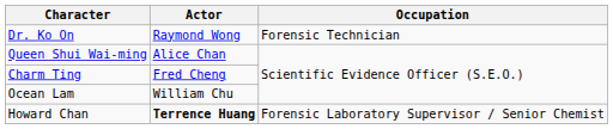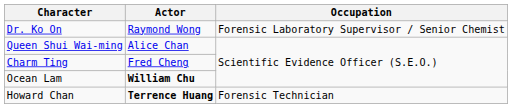Dr. Ko On | Occupation: Forensic Technician -> Forensic Laboratory Supervisor / Senior Chemist
Ocean Lam | Actor: normal -> bold
Howard Chan | Occupation: Forensic Laboratory Supervisor / Senior Chemist -> Forensic Technician
